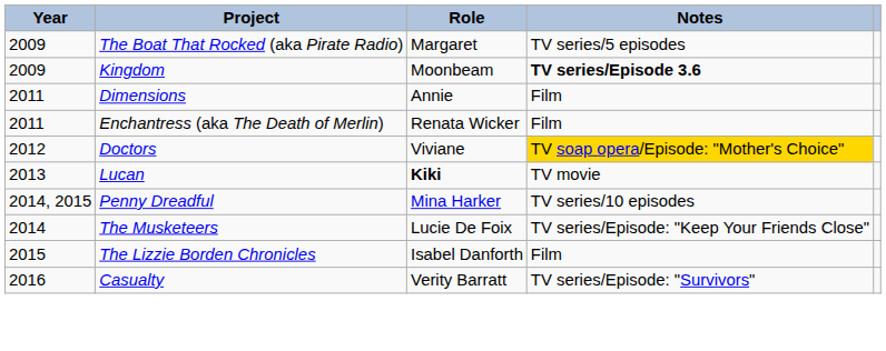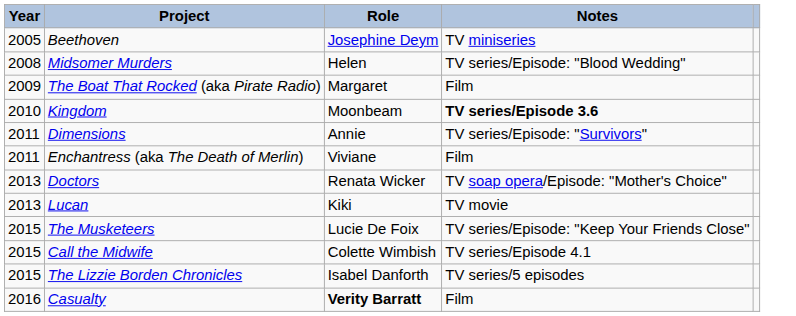+ row: 2005 | Beethoven | Josephine Deym | TV miniseries
+ row: 2008 | Midsomer Murders | Helen | TV series/Episode: "Blood Wedding"
The Boat That Rocked (aka Pirate Radio) | Notes: TV series/5 episodes -> Film
Kingdom | Year: 2009 -> 2010
Dimensions | Notes: Film -> TV series/Episode: "Survivors"
Enchantress (aka The Death of Merlin) | Role: Renata Wicker -> Viviane
Doctors | Year: 2012 -> 2013
Doctors | Role: Viviane -> Renata Wicker
Doctors | Notes: gold background -> no background
Lucan | Role: bold -> normal
- row: 2014, 2015 | Penny Dreadful | Mina Harker | TV series/10 episodes
The Musketeers | Year: 2014 -> 2015
+ row: 2015 | Call the Midwife | Colette Wimbish | TV series/Episode 4.1
The Lizzie Borden Chronicles | Notes: Film -> TV series/5 episodes
Casualty | Role: normal -> bold
Casualty | Notes: TV series/Episode: "Survivors" -> Film
